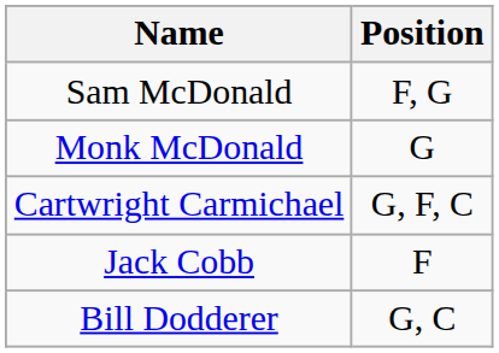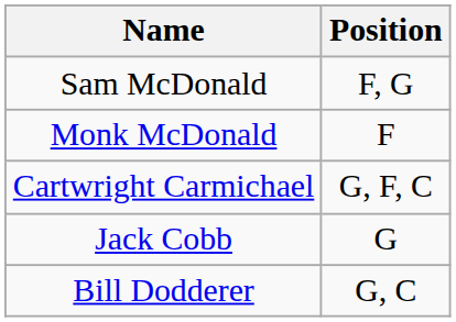Monk McDonald | Position: G -> F
Jack Cobb | Position: F -> G
